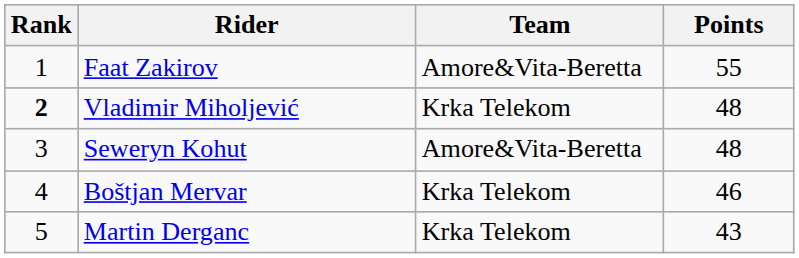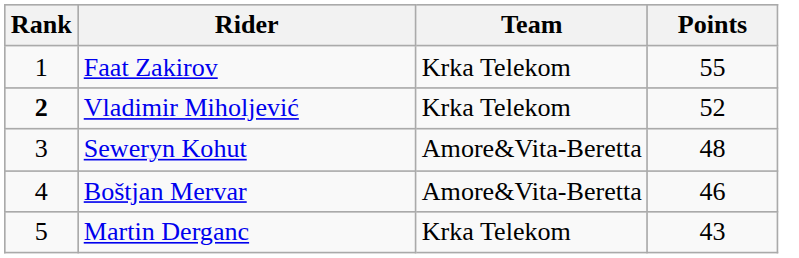Faat Zakirov | Team: Amore&Vita-Beretta -> Krka Telekom
Vladimir Miholjević | Points: 48 -> 52
Boštjan Mervar | Team: Krka Telekom -> Amore&Vita-Beretta
